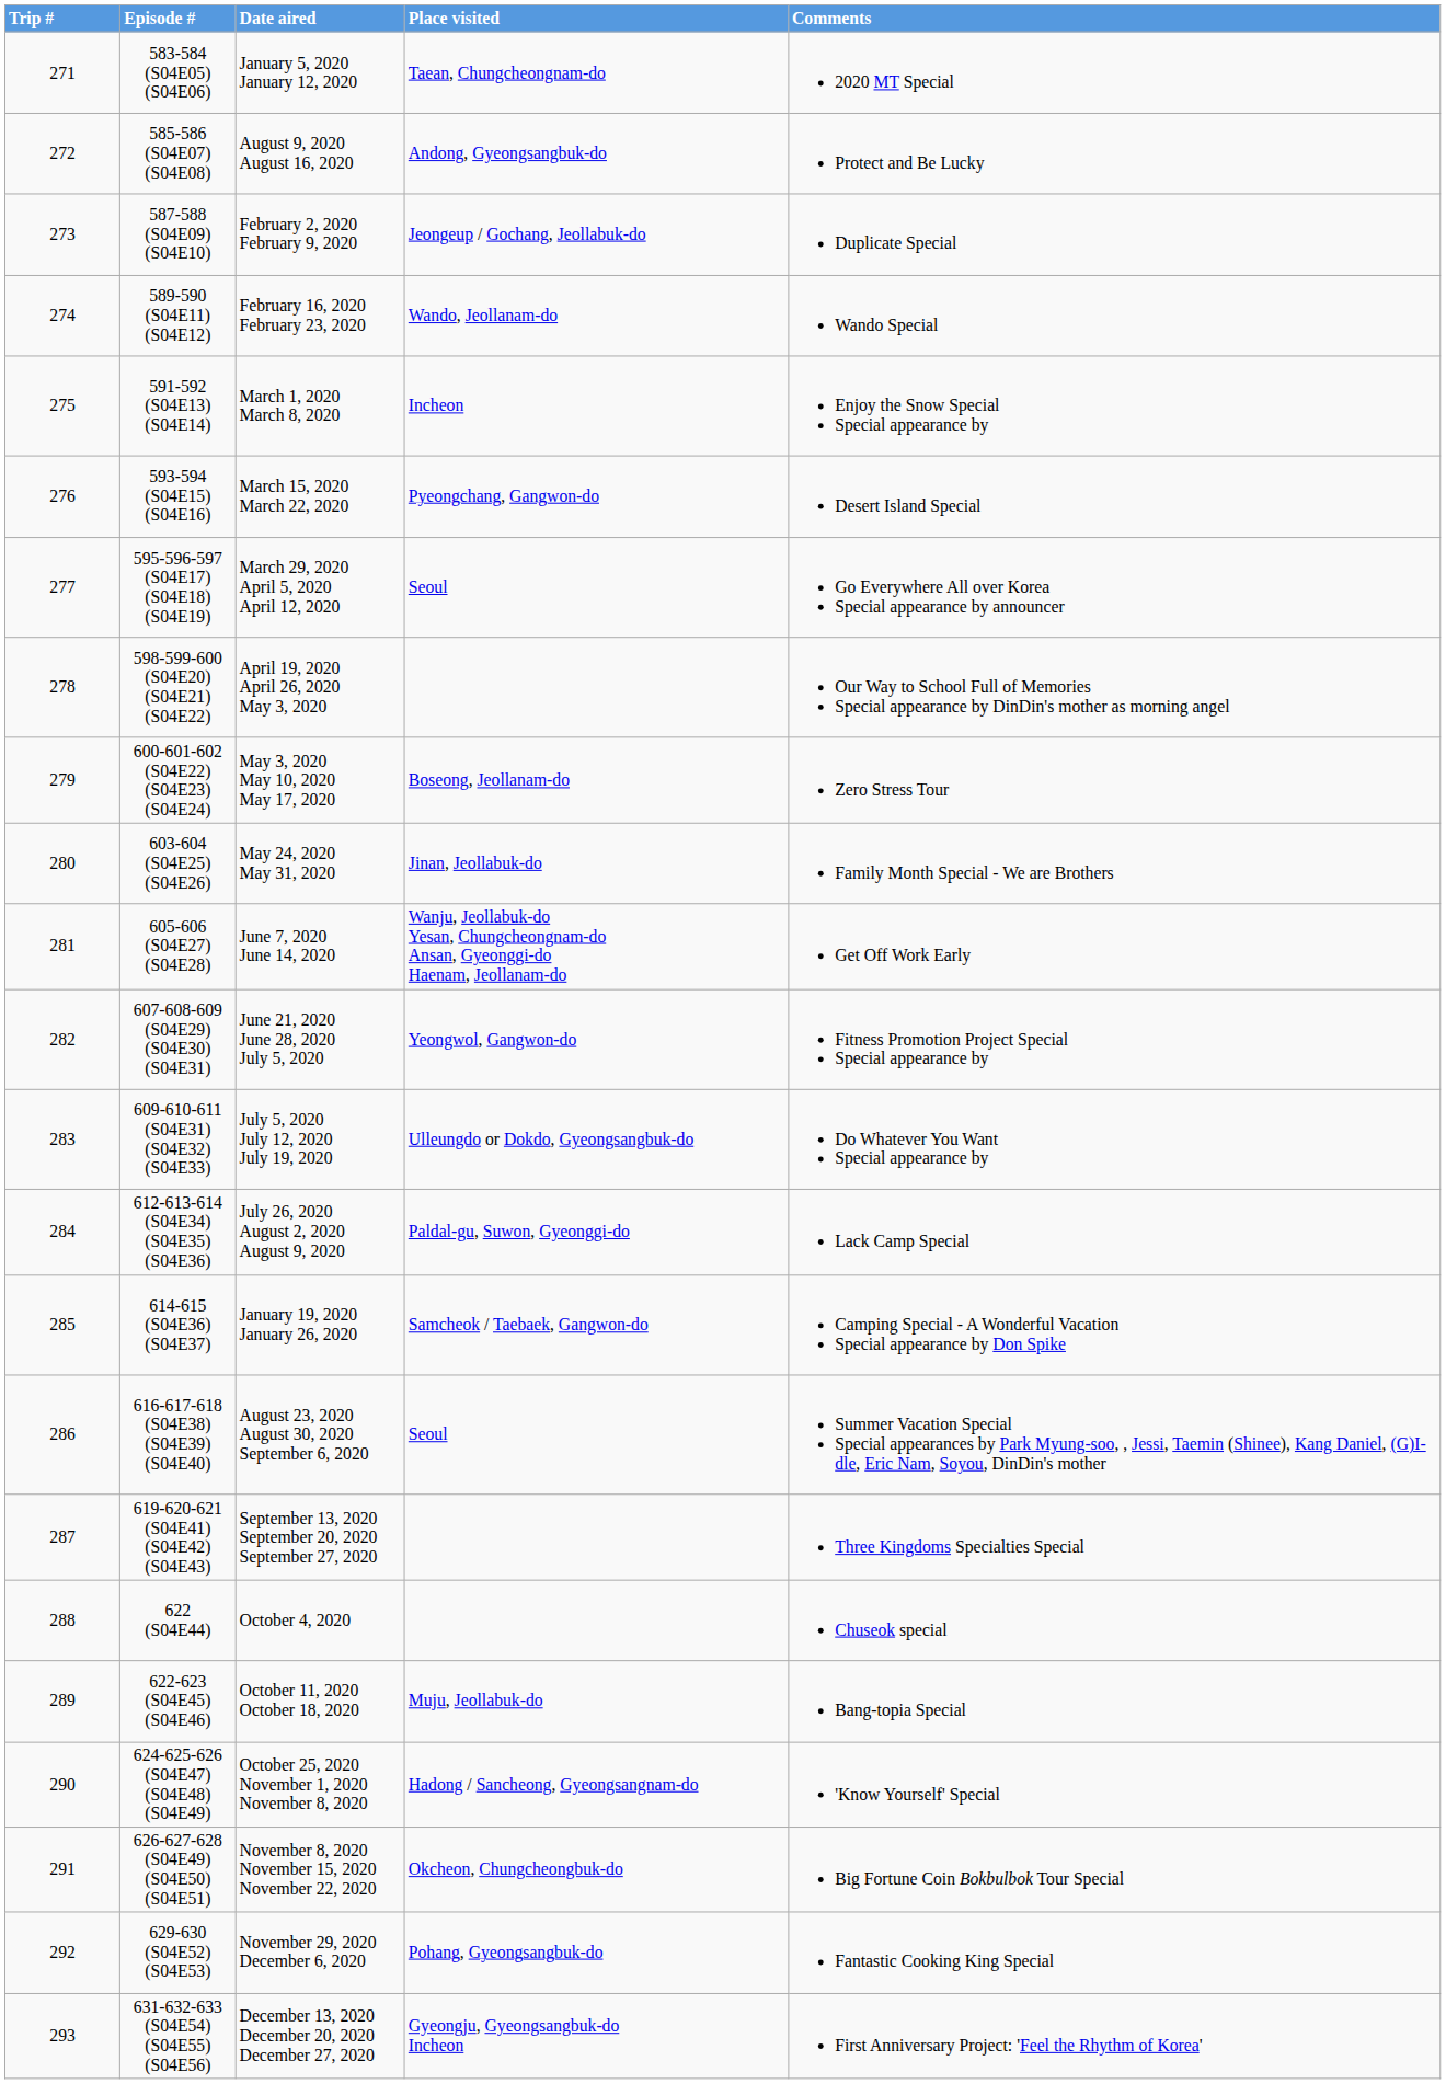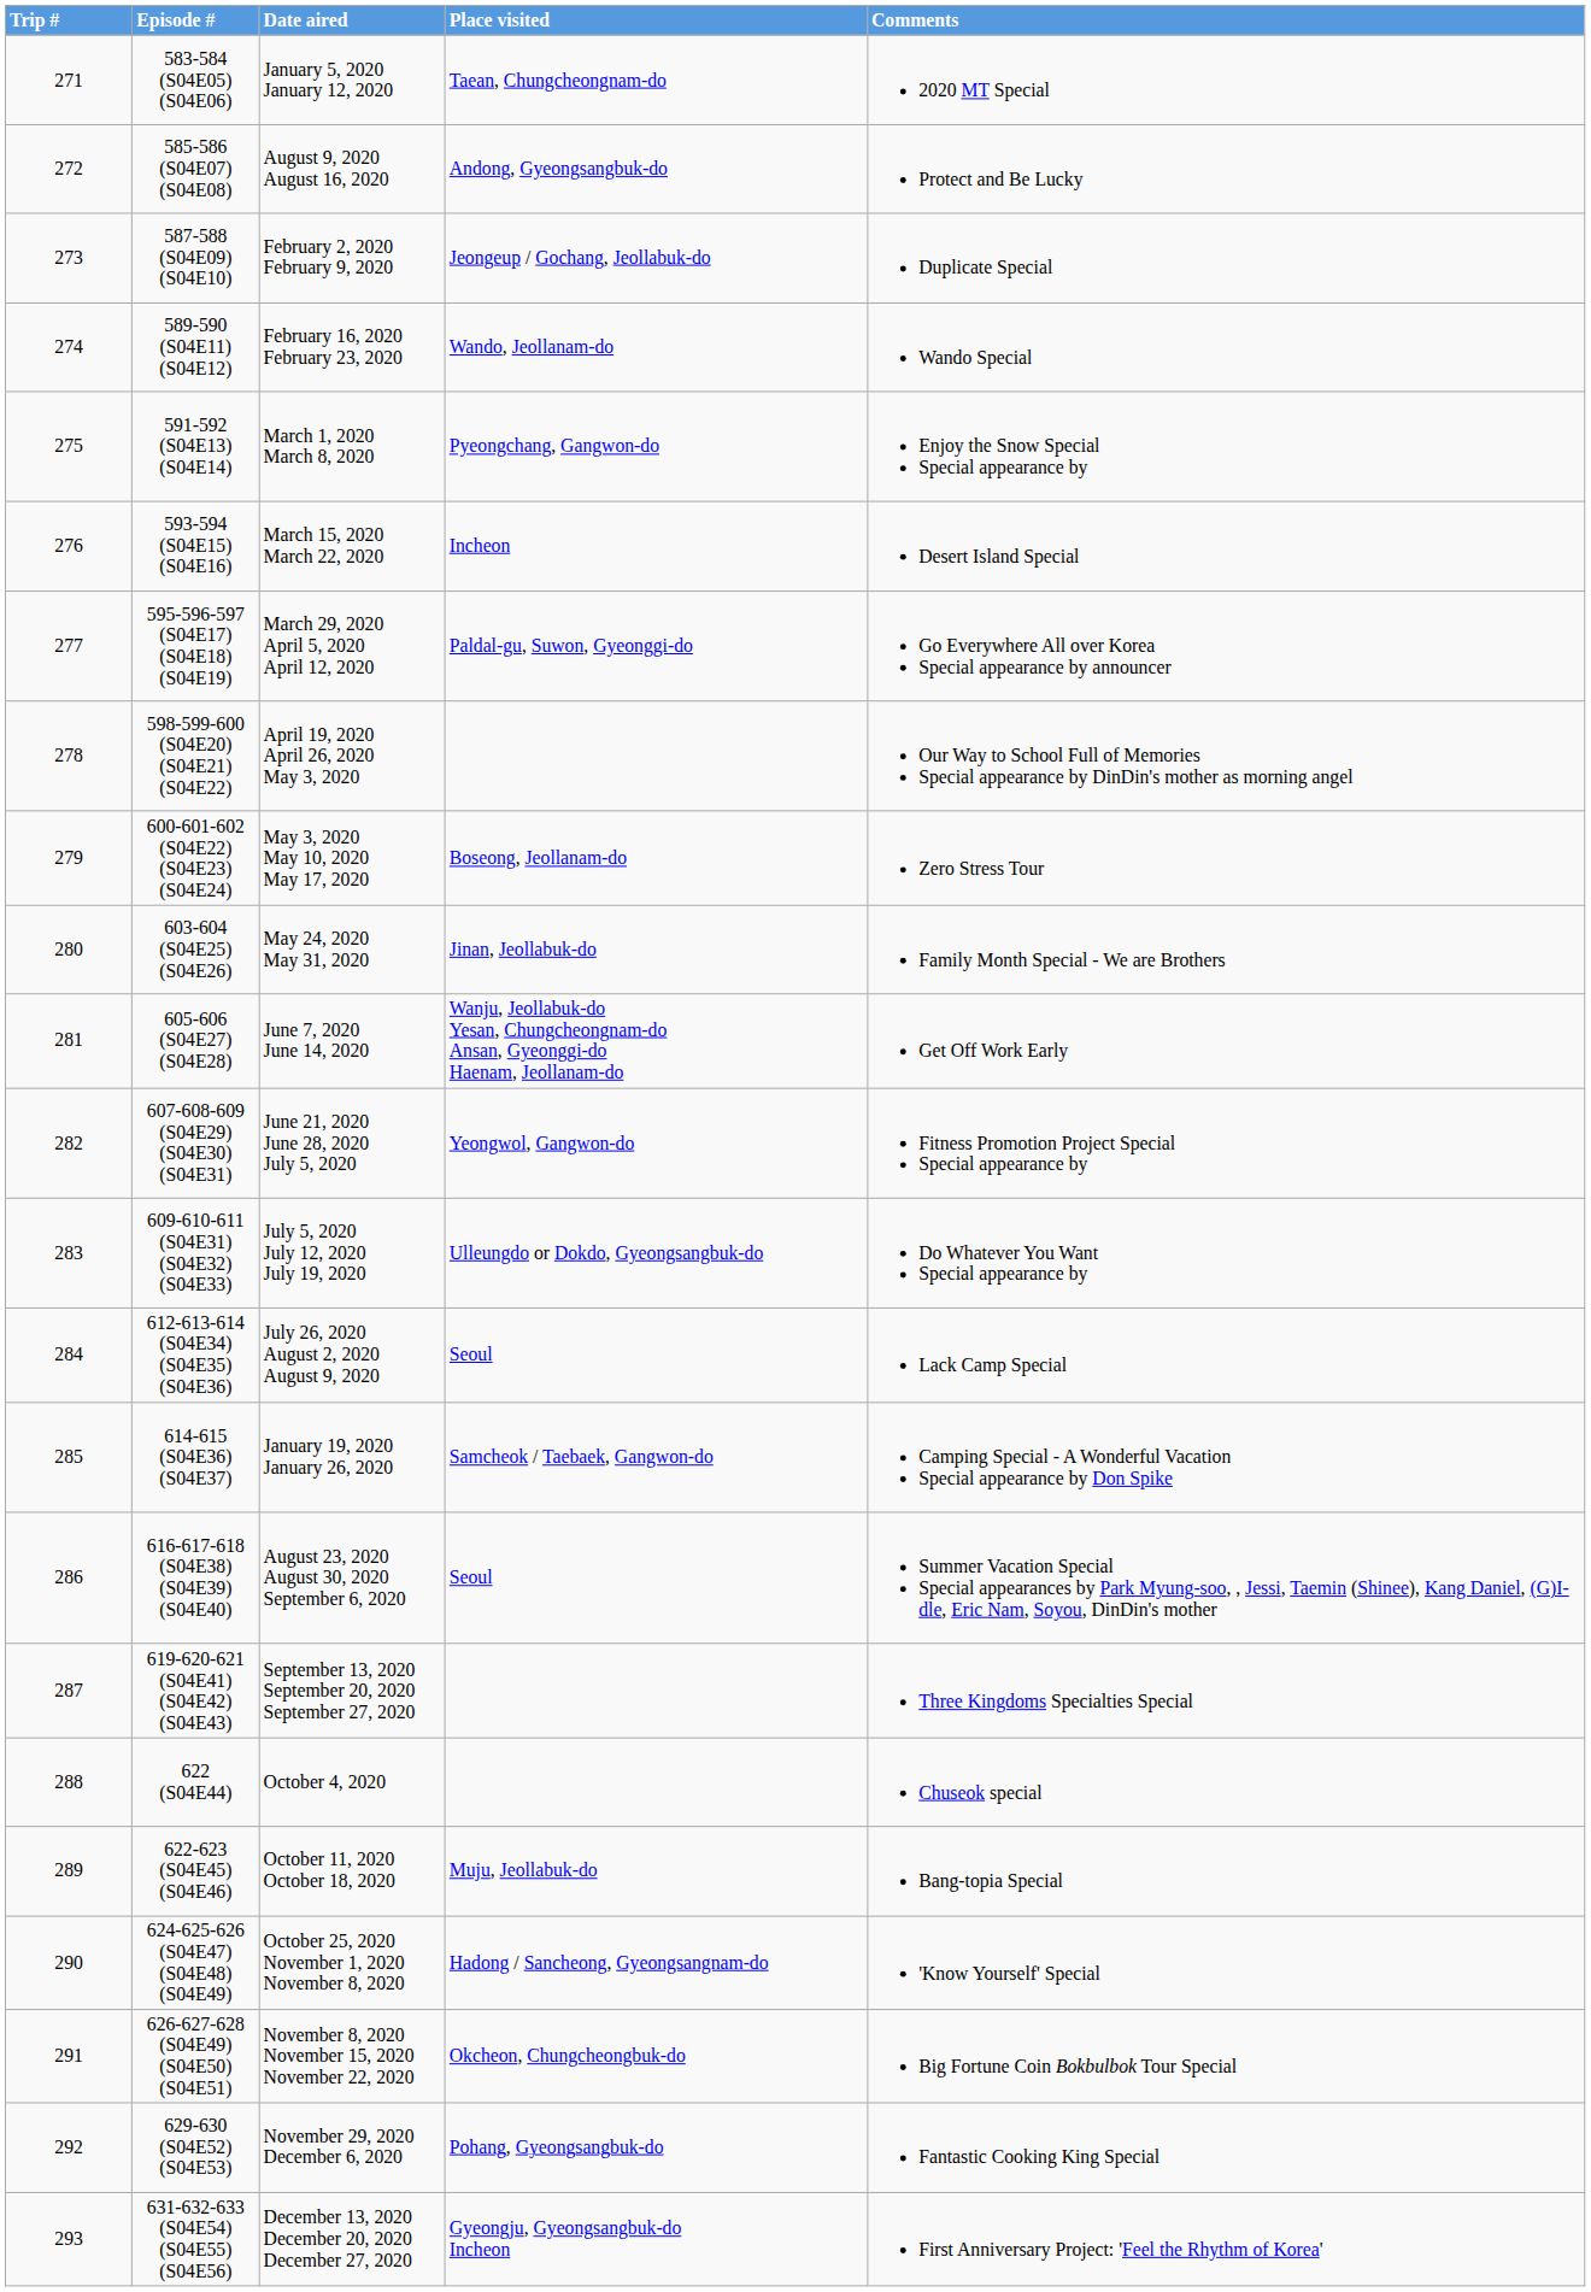591-592 (S04E13) (S04E14) | Place visited: Incheon -> Pyeongchang, Gangwon-do
593-594 (S04E15) (S04E16) | Place visited: Pyeongchang, Gangwon-do -> Incheon
595-596-597 (S04E17) (S04E18) (S04E19) | Place visited: Seoul -> Paldal-gu, Suwon, Gyeonggi-do
612-613-614 (S04E34) (S04E35) (S04E36) | Place visited: Paldal-gu, Suwon, Gyeonggi-do -> Seoul
